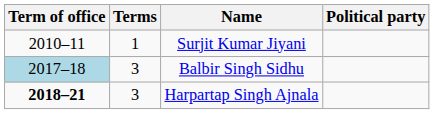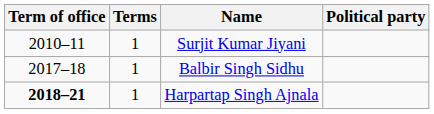Balbir Singh Sidhu | Term of office: lightblue background -> no background
Balbir Singh Sidhu | Terms: 3 -> 1
Harpartap Singh Ajnala | Terms: 3 -> 1
